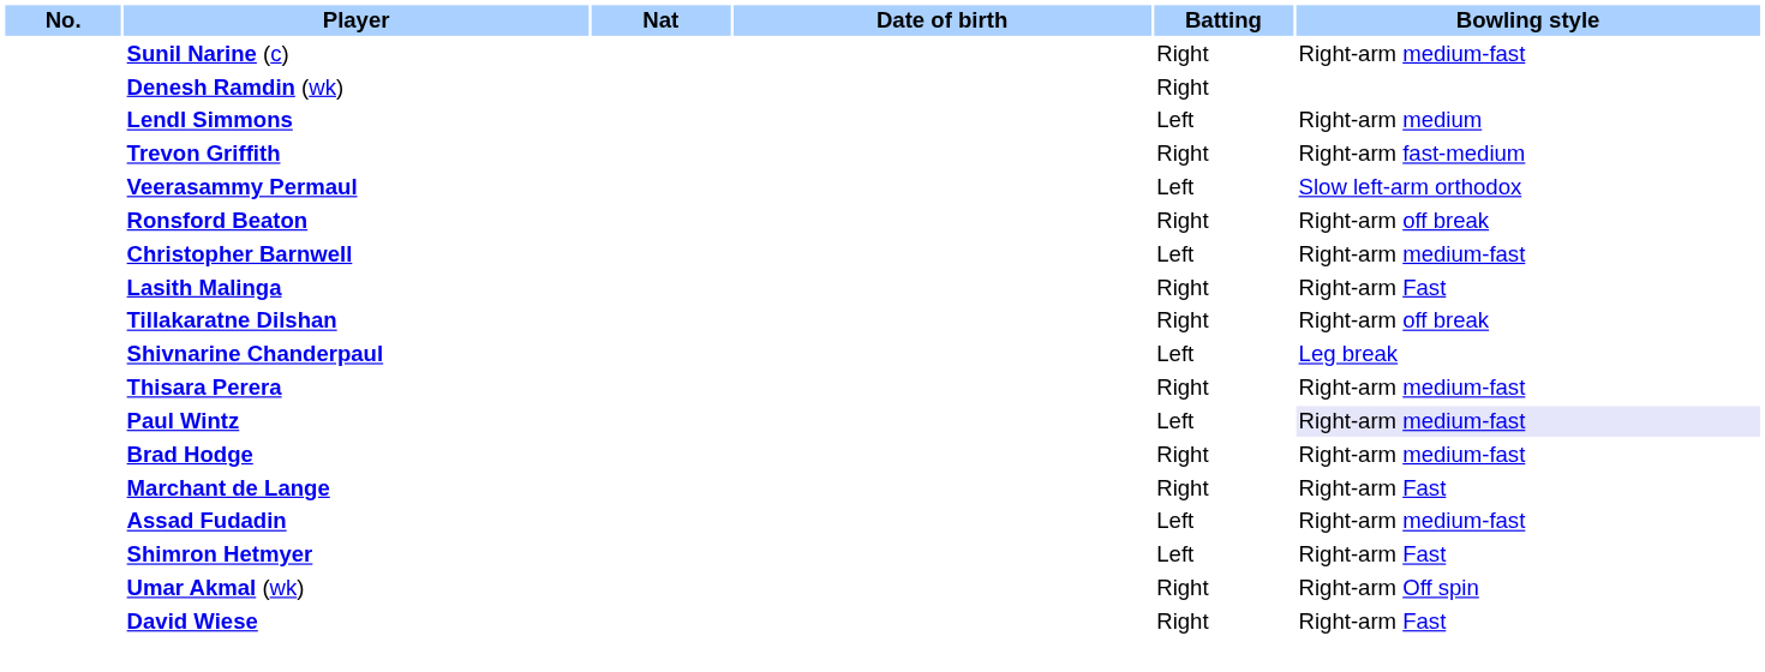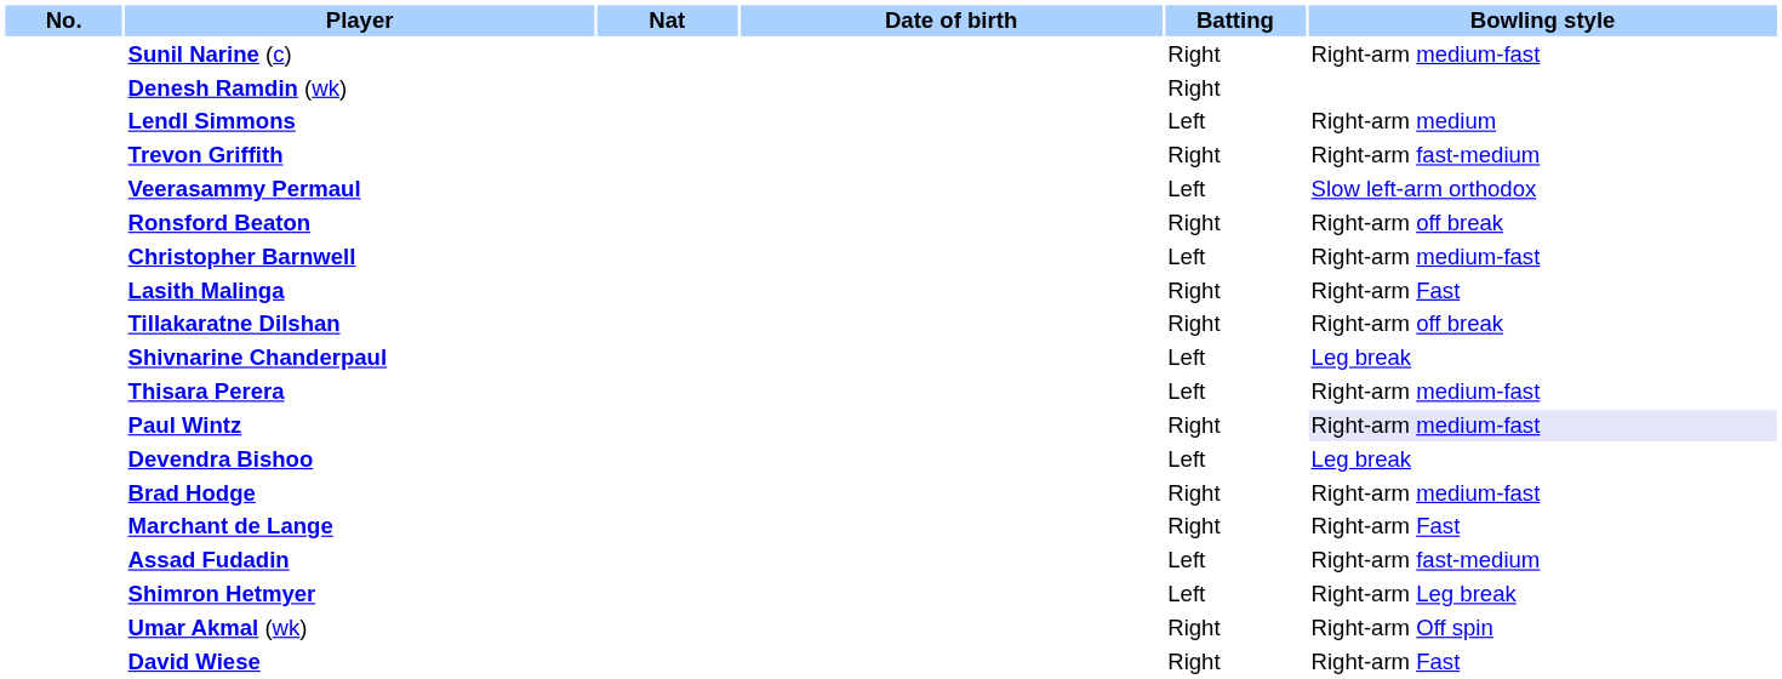Thisara Perera | Batting: Right -> Left
Paul Wintz | Batting: Left -> Right
+ row: Devendra Bishoo | Left | Leg break
Assad Fudadin | Bowling style: Right-arm medium-fast -> Right-arm fast-medium
Shimron Hetmyer | Bowling style: Right-arm Fast -> Right-arm Leg break
